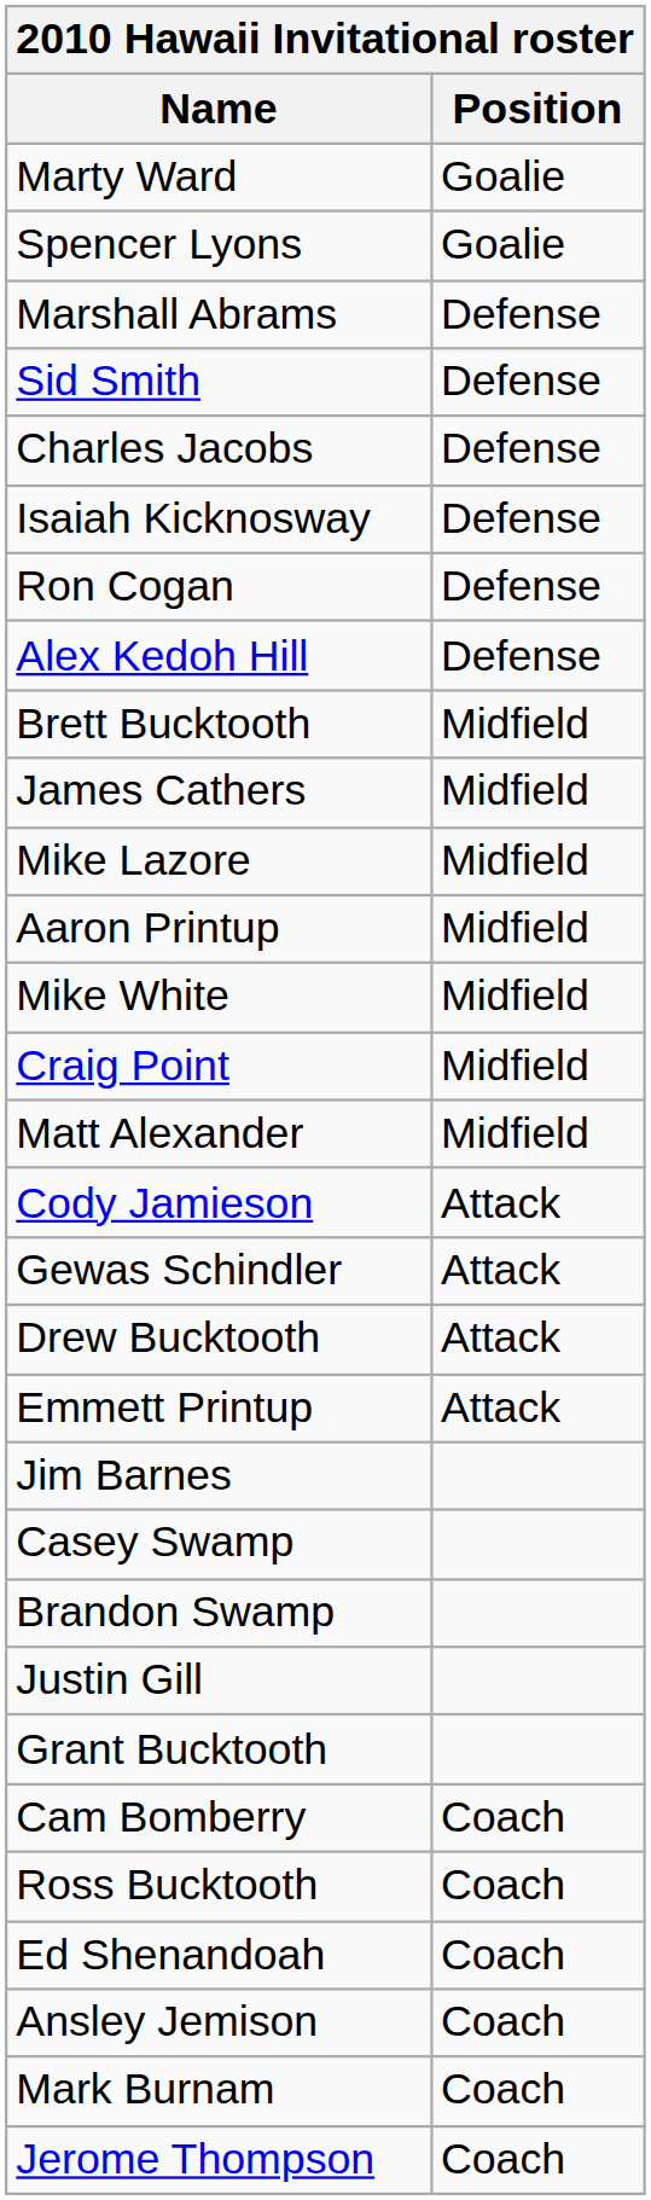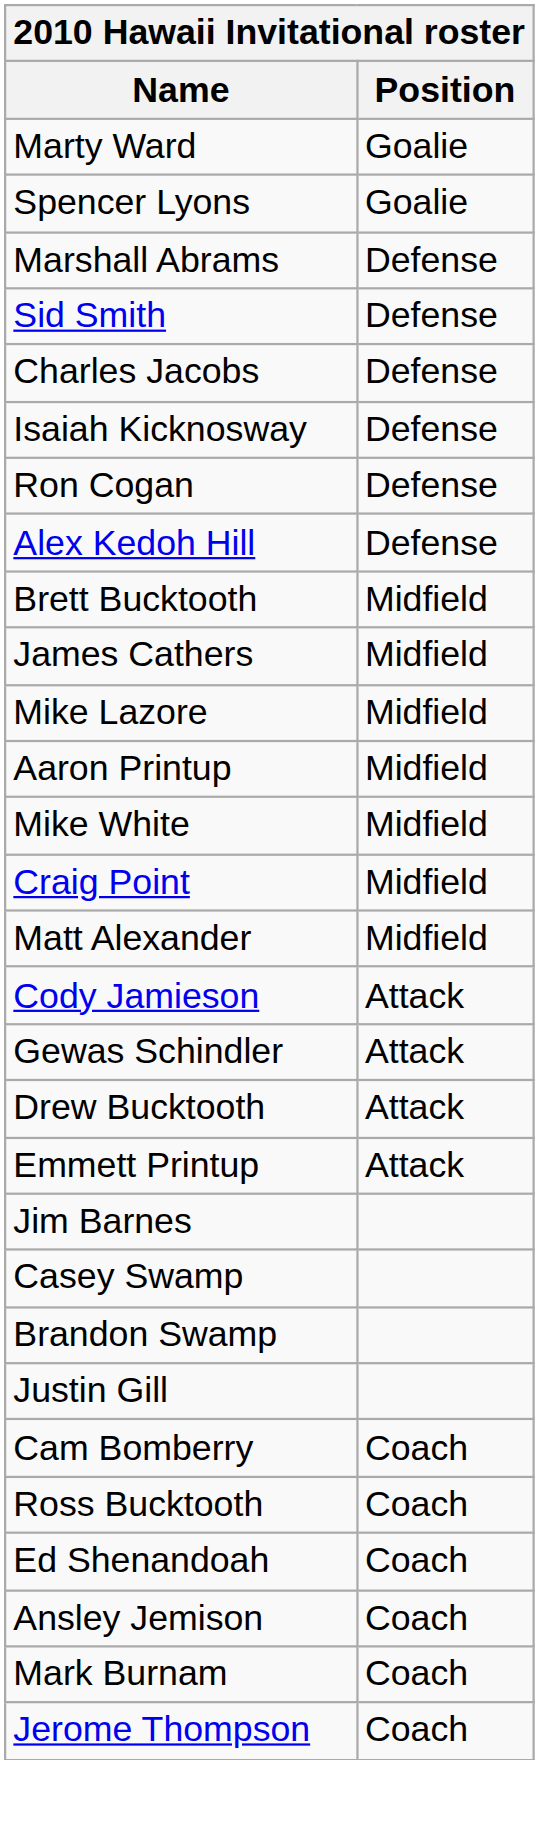- row: Grant Bucktooth
